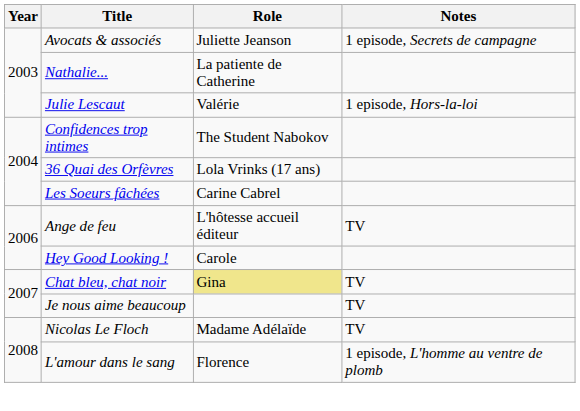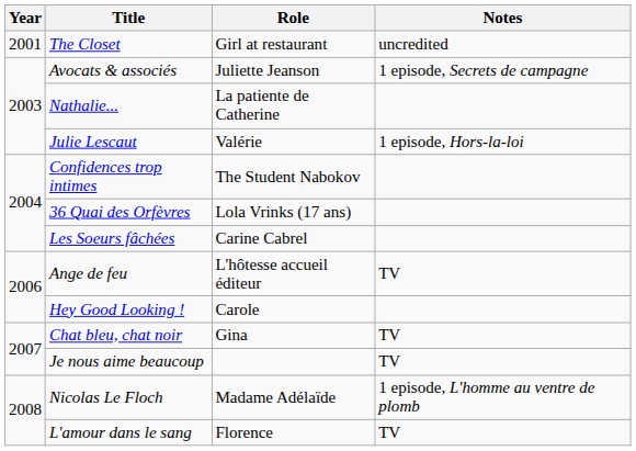+ row: 2001 | The Closet | Girl at restaurant | uncredited
Chat bleu, chat noir | Role: khaki background -> no background
Nicolas Le Floch | Notes: TV -> 1 episode, L'homme au ventre de plomb
L'amour dans le sang | Notes: 1 episode, L'homme au ventre de plomb -> TV
